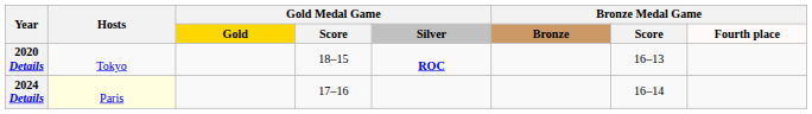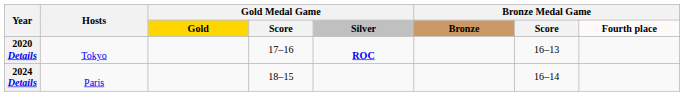2020 Details | Gold Medal Game / Score: 18–15 -> 17–16
2024 Details | Hosts: lightyellow background -> no background
2024 Details | Gold Medal Game / Score: 17–16 -> 18–15
